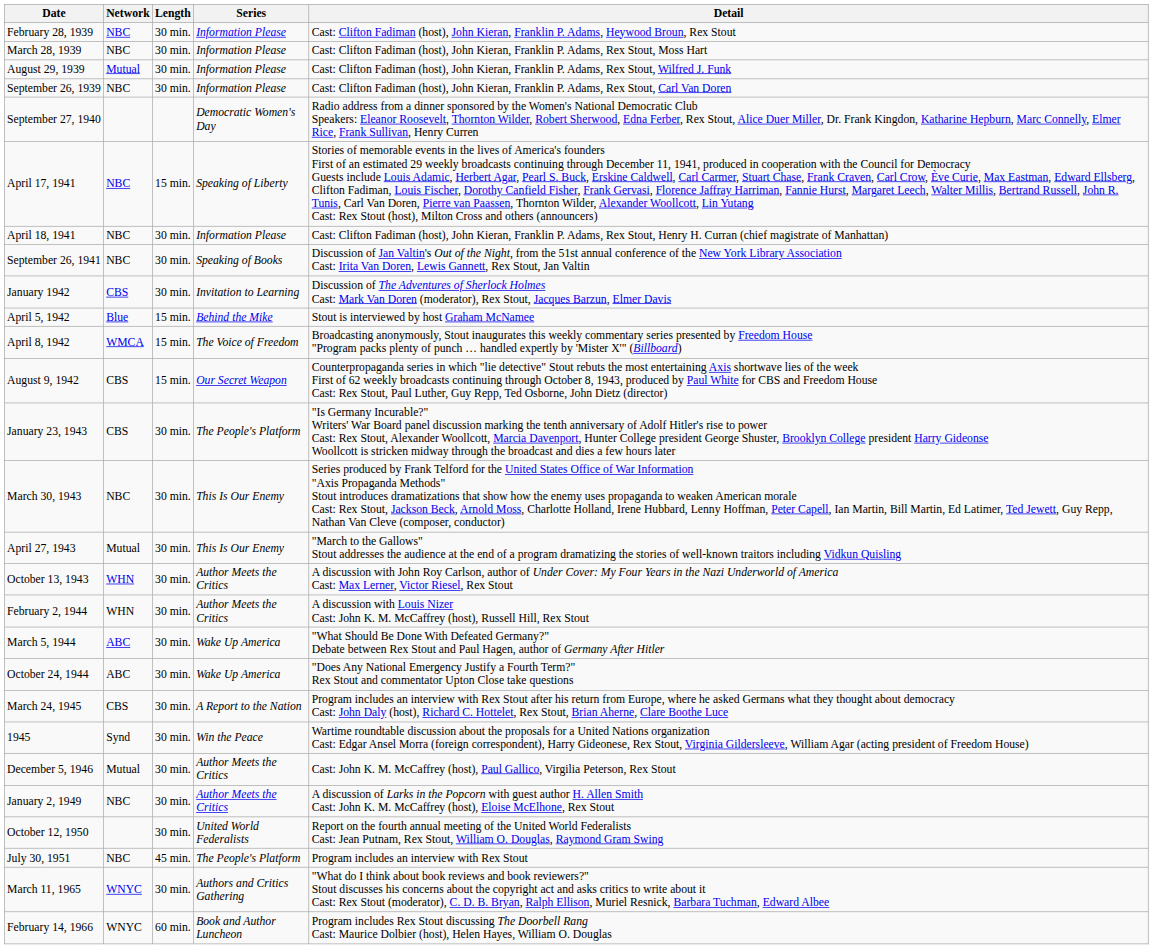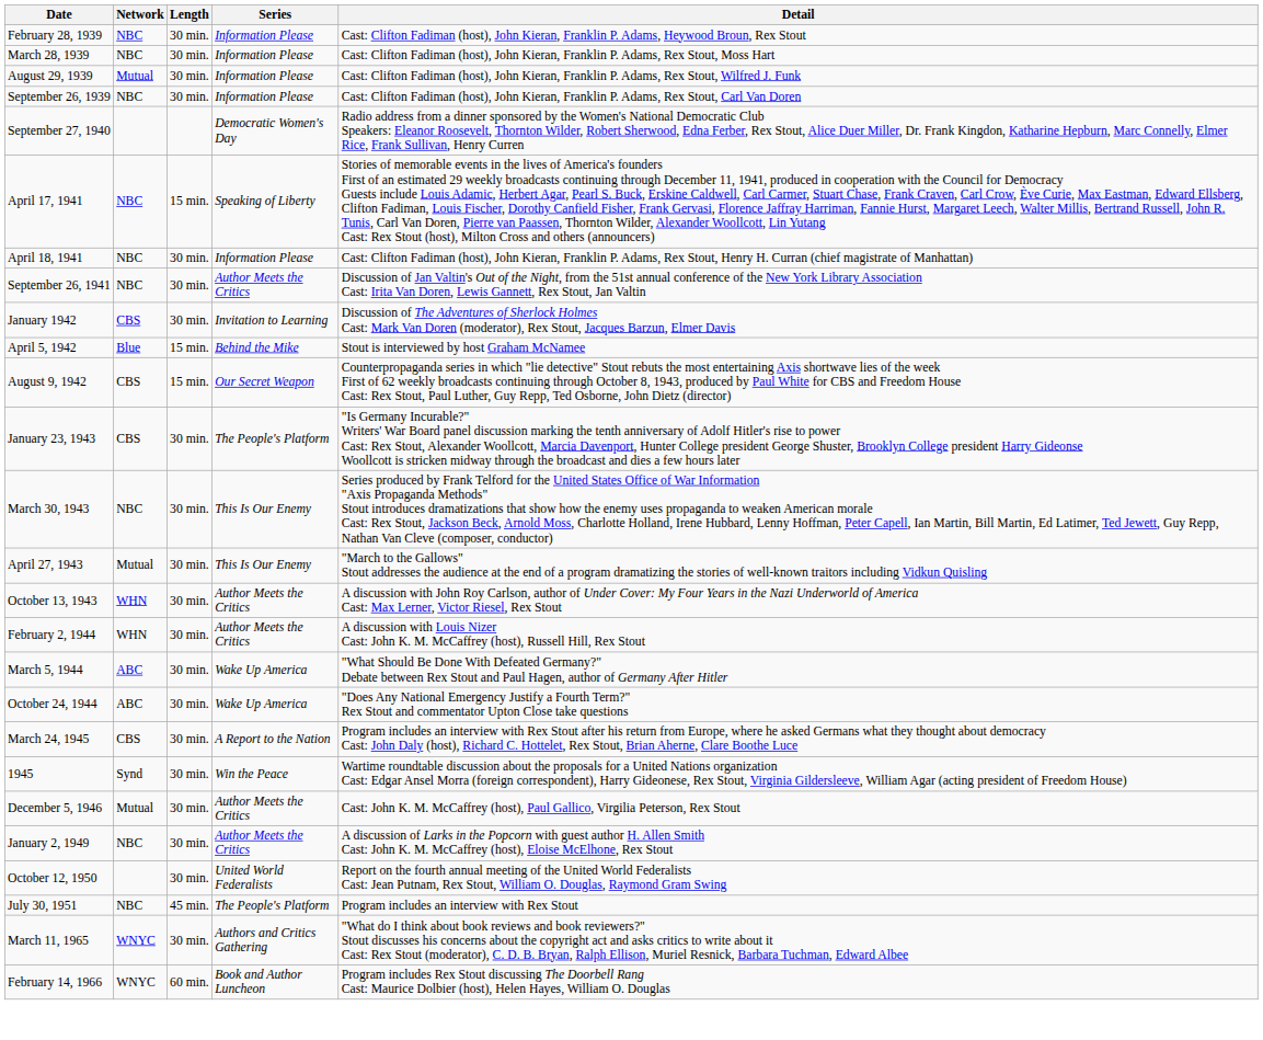September 26, 1941 | Series: Speaking of Books -> Author Meets the Critics
- row: April 8, 1942 | WMCA | 15 min. | The Voice of Freedom | Broadcasting anonymously, Stout inaugurates this weekly commentary series presented by Freedom House "Program packs plenty of punch … handled expertly by 'Mister X'" (Billboard)
